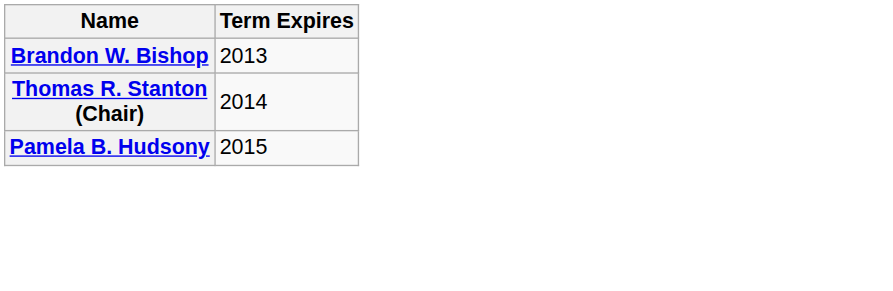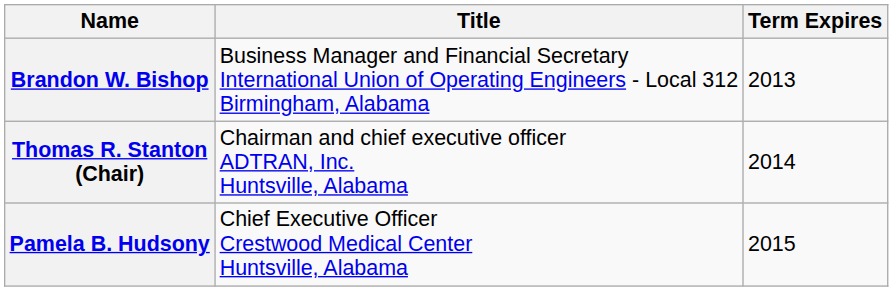+ column: Title | Business Manager and Financial Secretary International Union of Operating Engineers - Local 312 Birmingham, Alabama | Chairman and chief executive officer ADTRAN, Inc. Huntsville, Alabama | Chief Executive Officer Crestwood Medical Center Huntsville, Alabama
